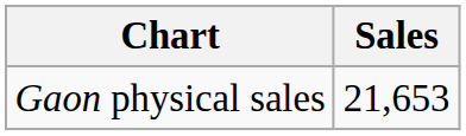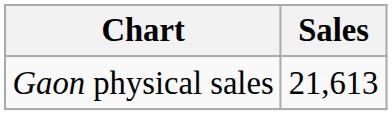Gaon physical sales | Sales: 21,653 -> 21,613
